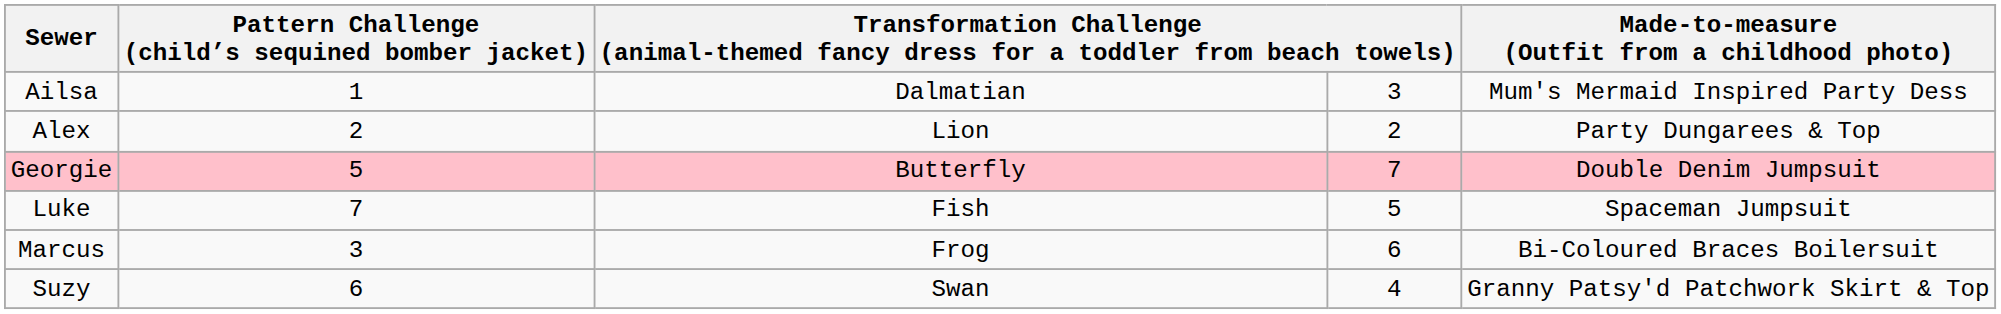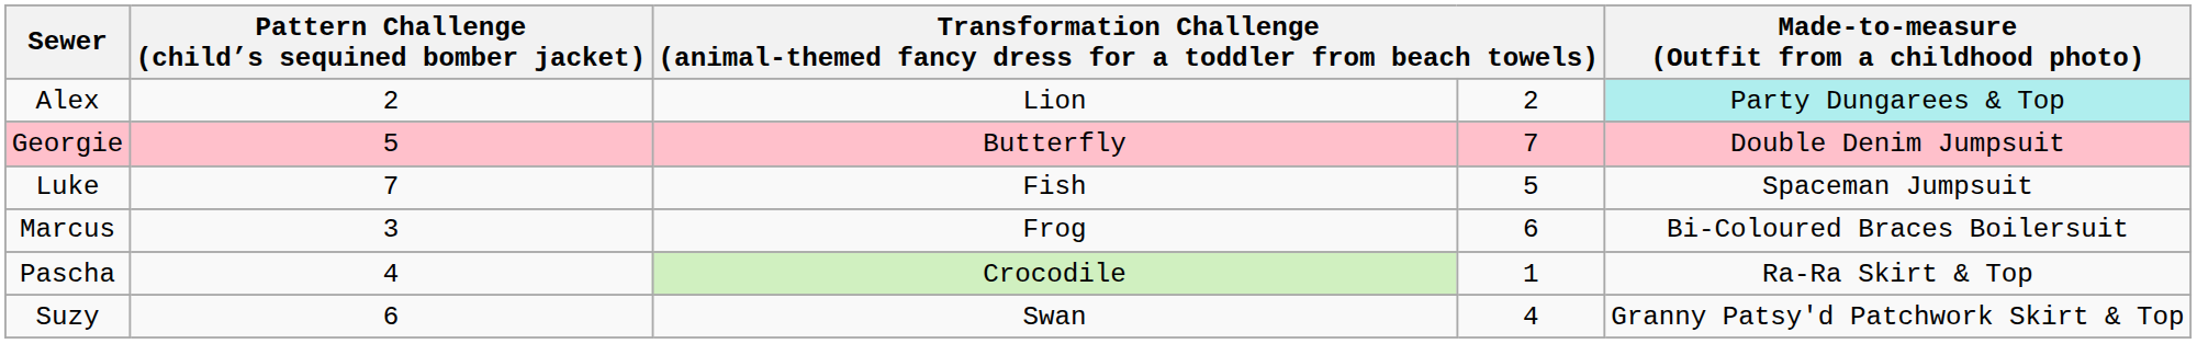- row: Ailsa | 1 | Dalmatian | 3 | Mum's Mermaid Inspired Party Dess
Alex | Made-to-measure (Outfit from a childhood photo): no background -> paleturquoise background
+ row: Pascha | 4 | Crocodile | 1 | Ra-Ra Skirt & Top
